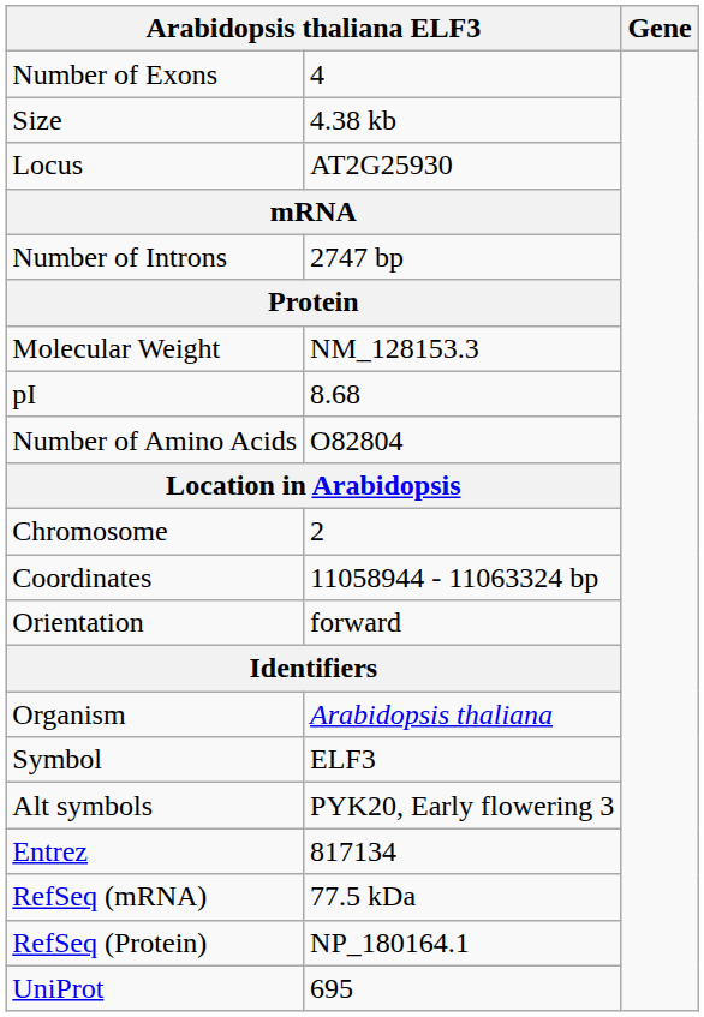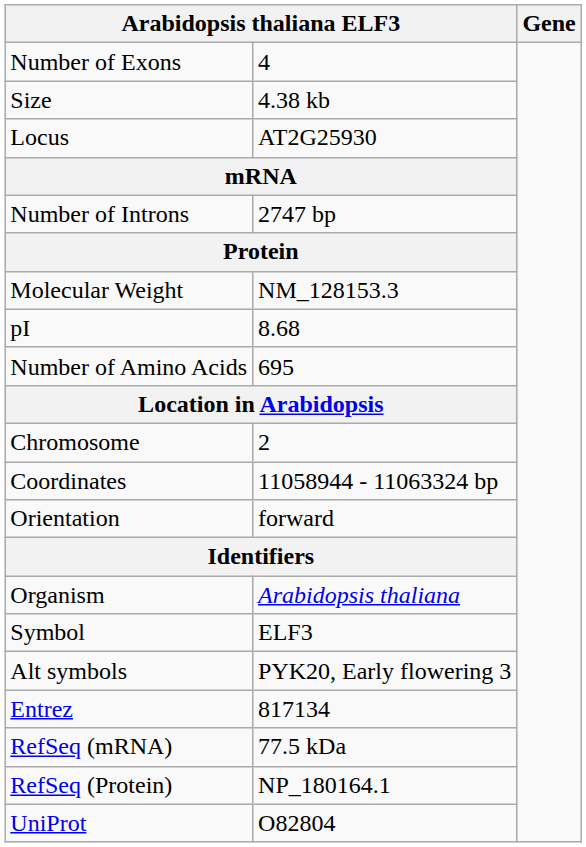Number of Amino Acids | column 2: O82804 -> 695
UniProt | column 2: 695 -> O82804
